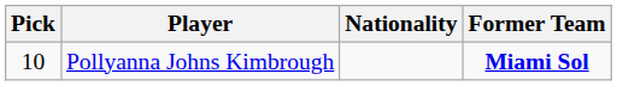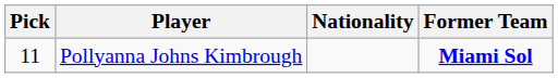Pollyanna Johns Kimbrough | Pick: 10 -> 11
